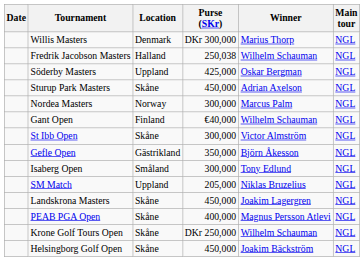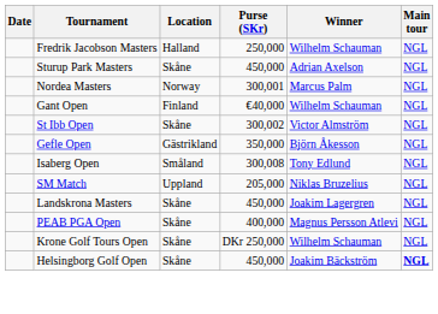- row: Willis Masters | Denmark | DKr 300,000 | Marius Thorp | NGL
Fredrik Jacobson Masters | Purse (SKr): 250,038 -> 250,000
- row: Söderby Masters | Uppland | 425,000 | Oskar Bergman | NGL
Nordea Masters | Purse (SKr): 300,000 -> 300,001
St Ibb Open | Purse (SKr): 300,000 -> 300,002
Isaberg Open | Purse (SKr): 300,000 -> 300,008
Helsingborg Golf Open | Main tour: normal -> bold
